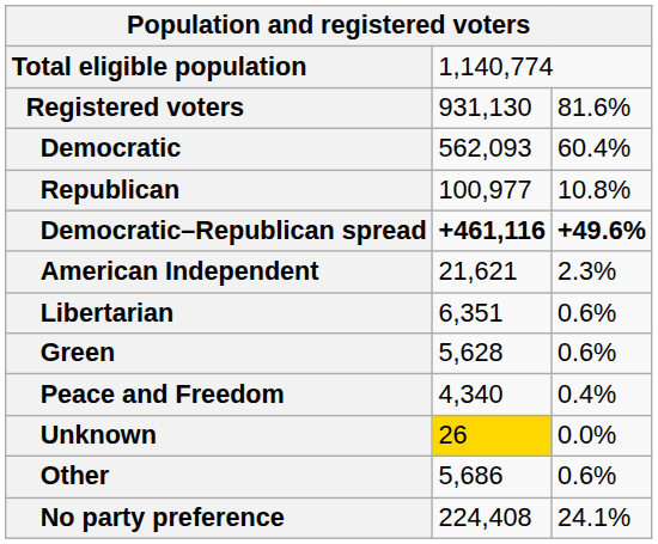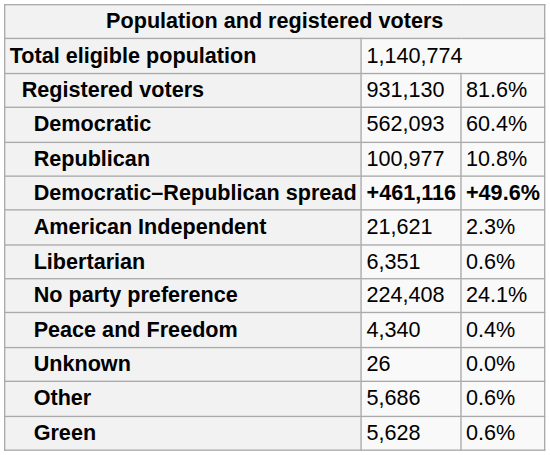rows swapped: Green <-> No party preference
Unknown | column 2: gold background -> no background
